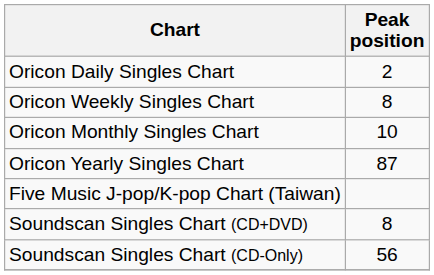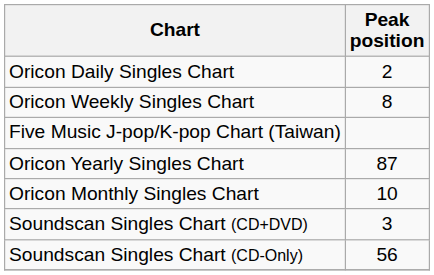rows swapped: Oricon Monthly Singles Chart <-> Five Music J-pop/K-pop Chart (Taiwan)
Soundscan Singles Chart (CD+DVD) | Peak position: 8 -> 3
